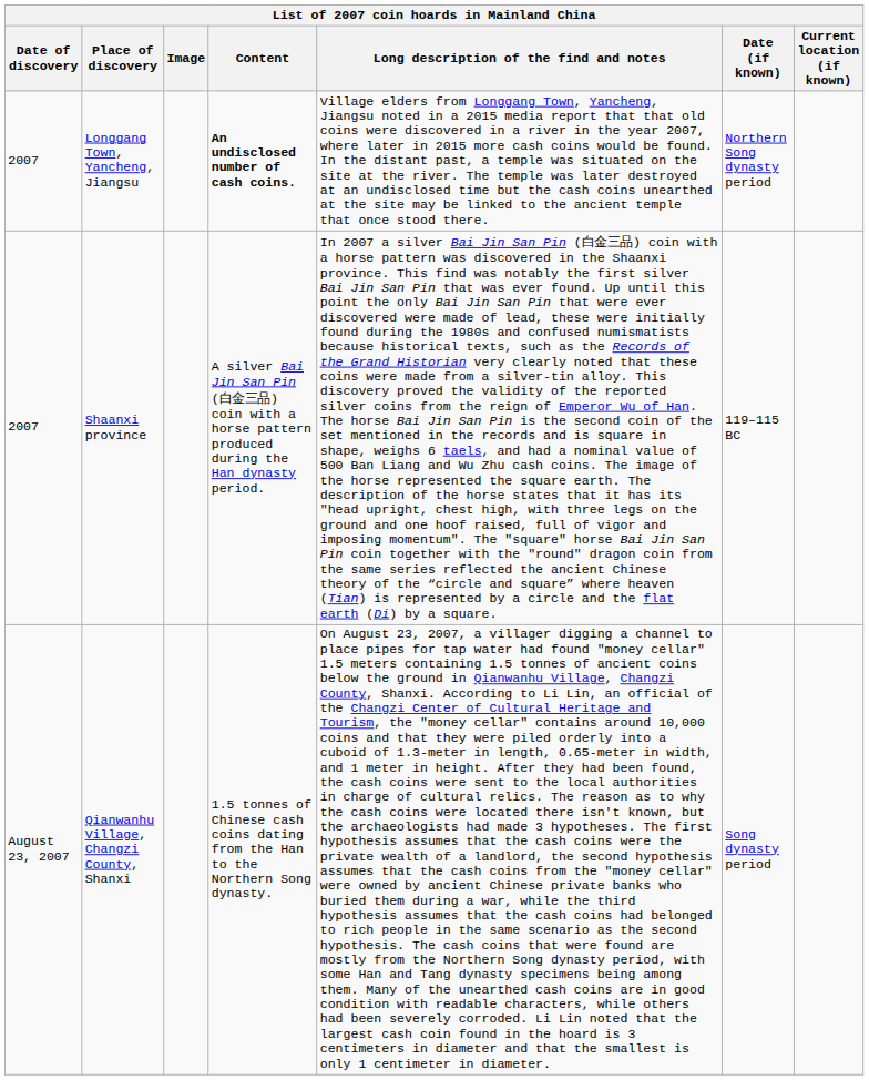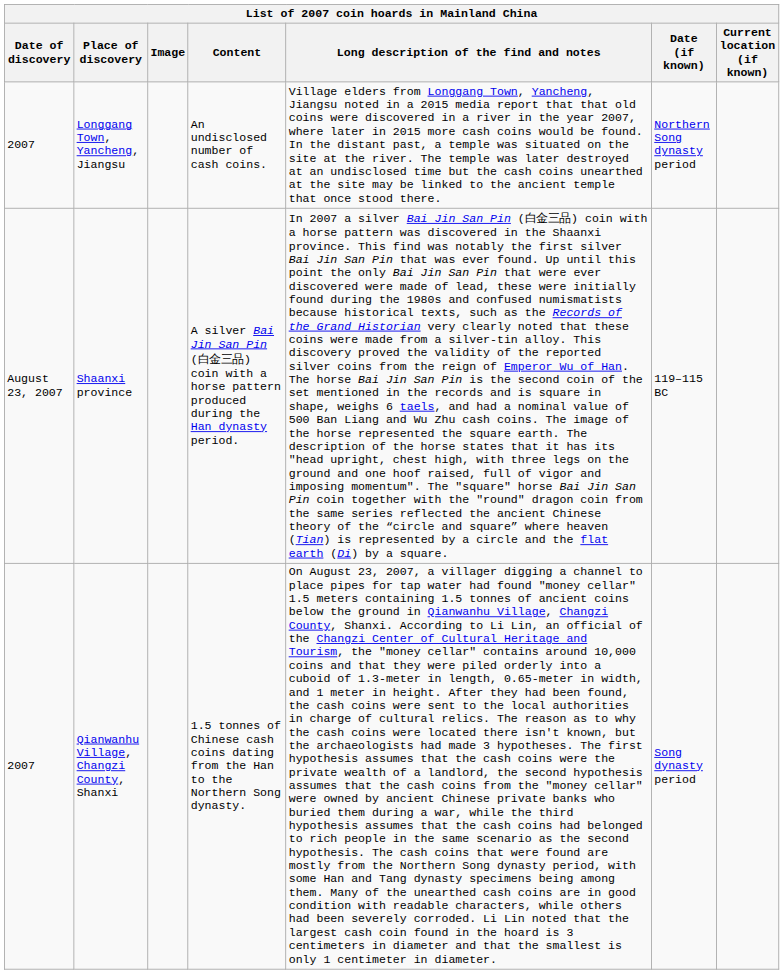Longgang Town, Yancheng, Jiangsu | Content: bold -> normal
Shaanxi province | Date of discovery: 2007 -> August 23, 2007
Qianwanhu Village, Changzi County, Shanxi | Date of discovery: August 23, 2007 -> 2007
